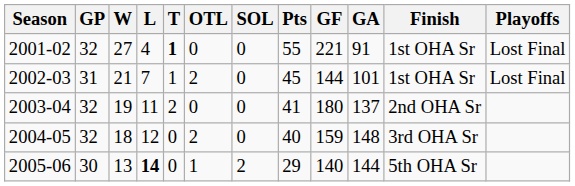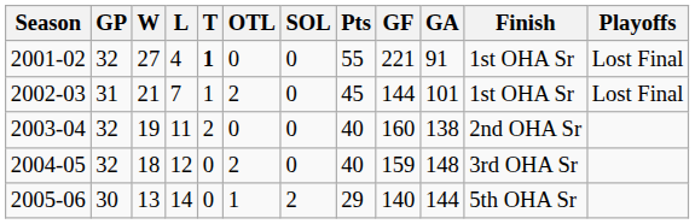2003-04 | Pts: 41 -> 40
2003-04 | GF: 180 -> 160
2003-04 | GA: 137 -> 138
2005-06 | L: bold -> normal
